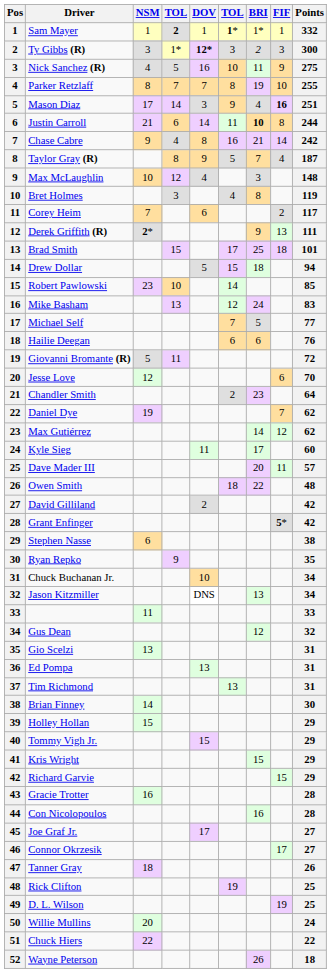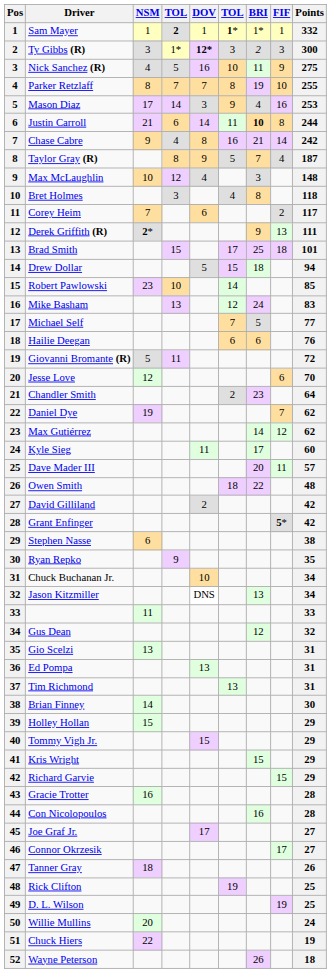Mason Diaz | FIF: bold -> normal
Mason Diaz | Points: 251 -> 253
Bret Holmes | Points: 119 -> 118
Chuck Hiers | Points: 22 -> 19
